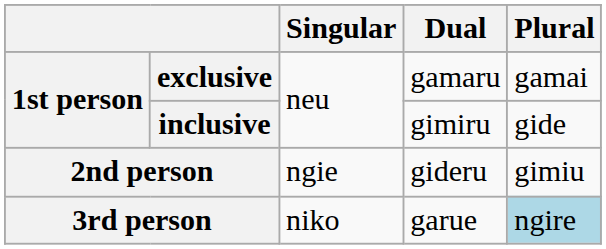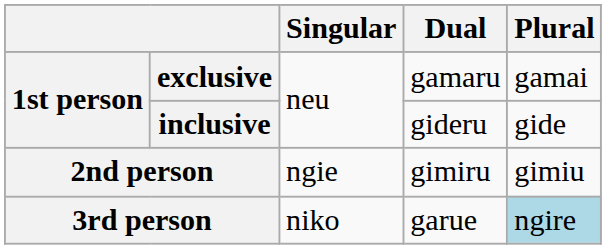inclusive | Dual: gimiru -> gideru
2nd person | Dual: gideru -> gimiru
